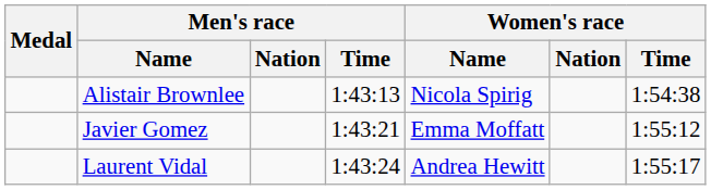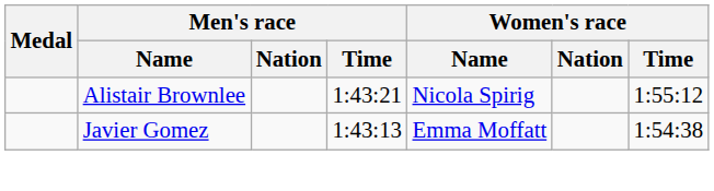Alistair Brownlee | Men's race / Time: 1:43:13 -> 1:43:21
Alistair Brownlee | Women's race / Time: 1:54:38 -> 1:55:12
Javier Gomez | Men's race / Time: 1:43:21 -> 1:43:13
Javier Gomez | Women's race / Time: 1:55:12 -> 1:54:38
- row: Laurent Vidal | 1:43:24 | Andrea Hewitt | 1:55:17
